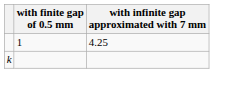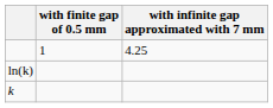+ row: ln(k)
